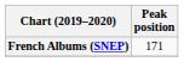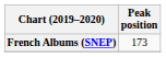French Albums (SNEP) | Peak position: 171 -> 173
